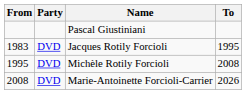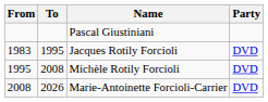columns swapped: To <-> Party
